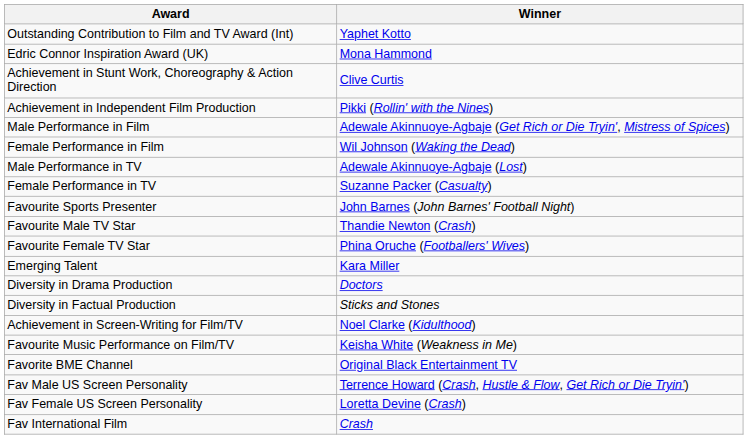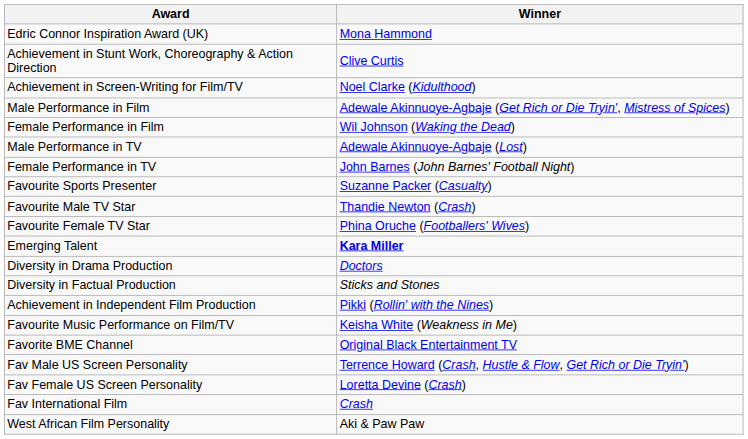- row: Outstanding Contribution to Film and TV Award (Int) | Yaphet Kotto
rows swapped: Achievement in Independent Film Production <-> Achievement in Screen-Writing for Film/TV
Female Performance in TV | Winner: Suzanne Packer (Casualty) -> John Barnes (John Barnes' Football Night)
Favourite Sports Presenter | Winner: John Barnes (John Barnes' Football Night) -> Suzanne Packer (Casualty)
Emerging Talent | Winner: normal -> bold
+ row: West African Film Personality | Aki & Paw Paw
